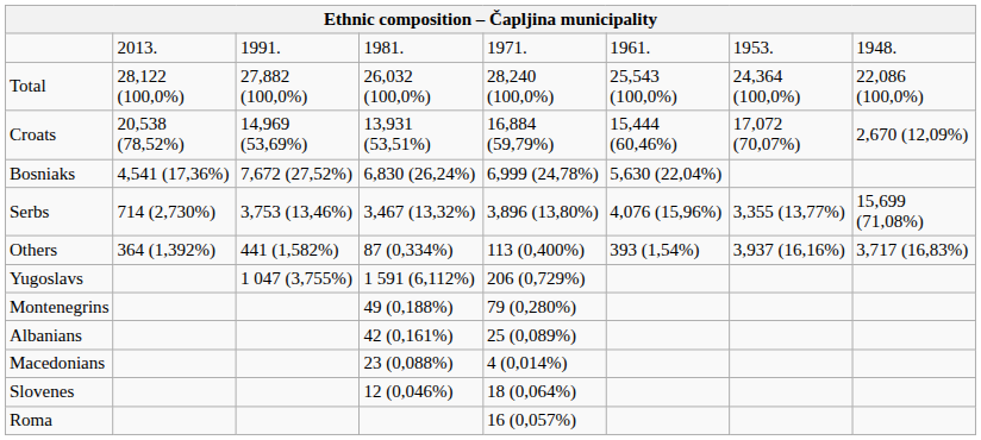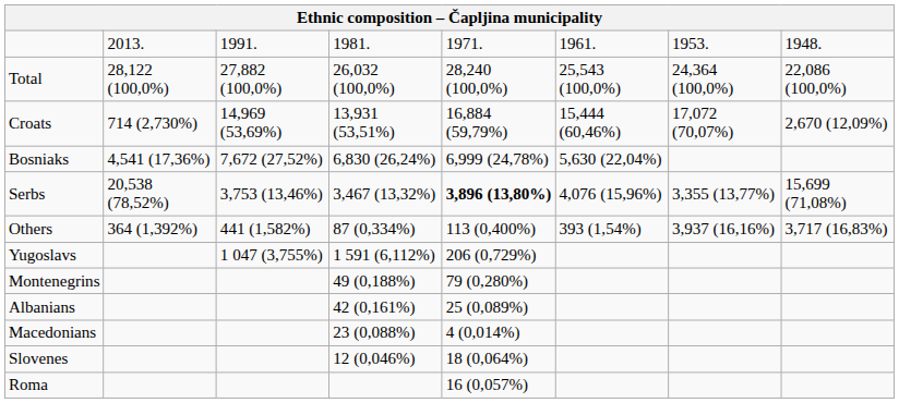Croats | column 2: 20,538 (78,52%) -> 714 (2,730%)
Serbs | column 2: 714 (2,730%) -> 20,538 (78,52%)
Serbs | column 5: normal -> bold
